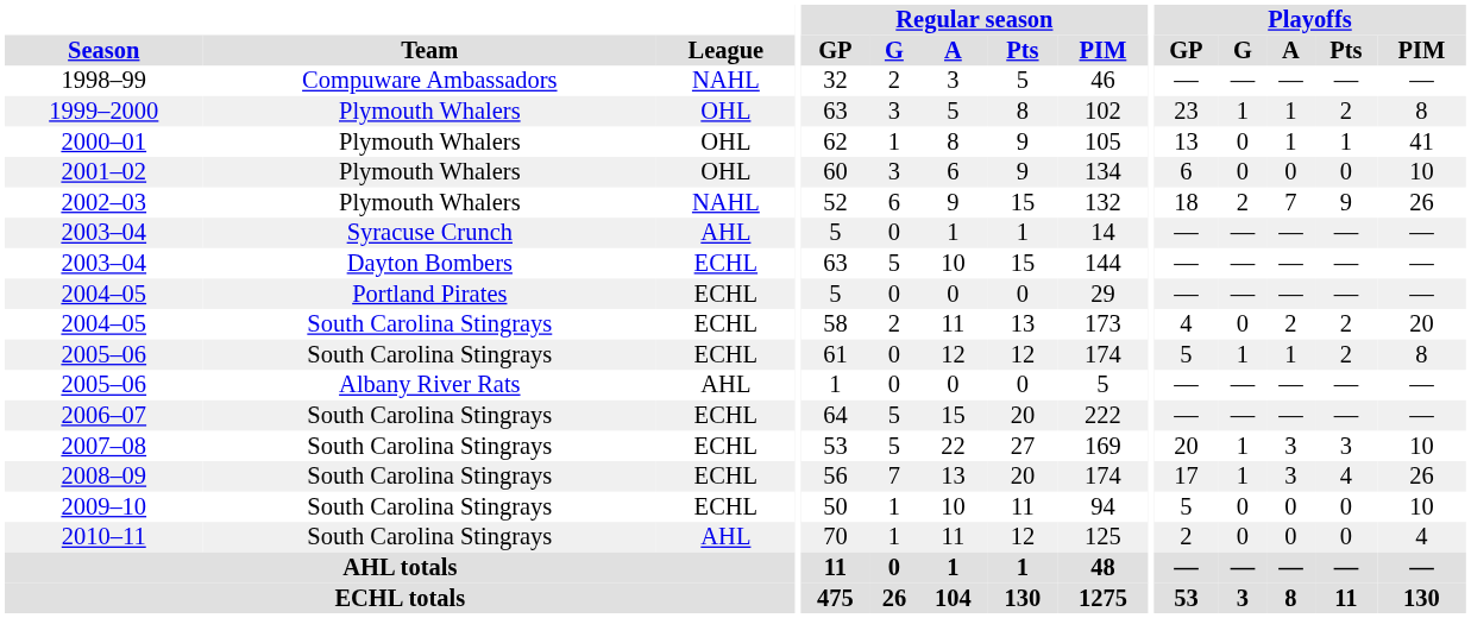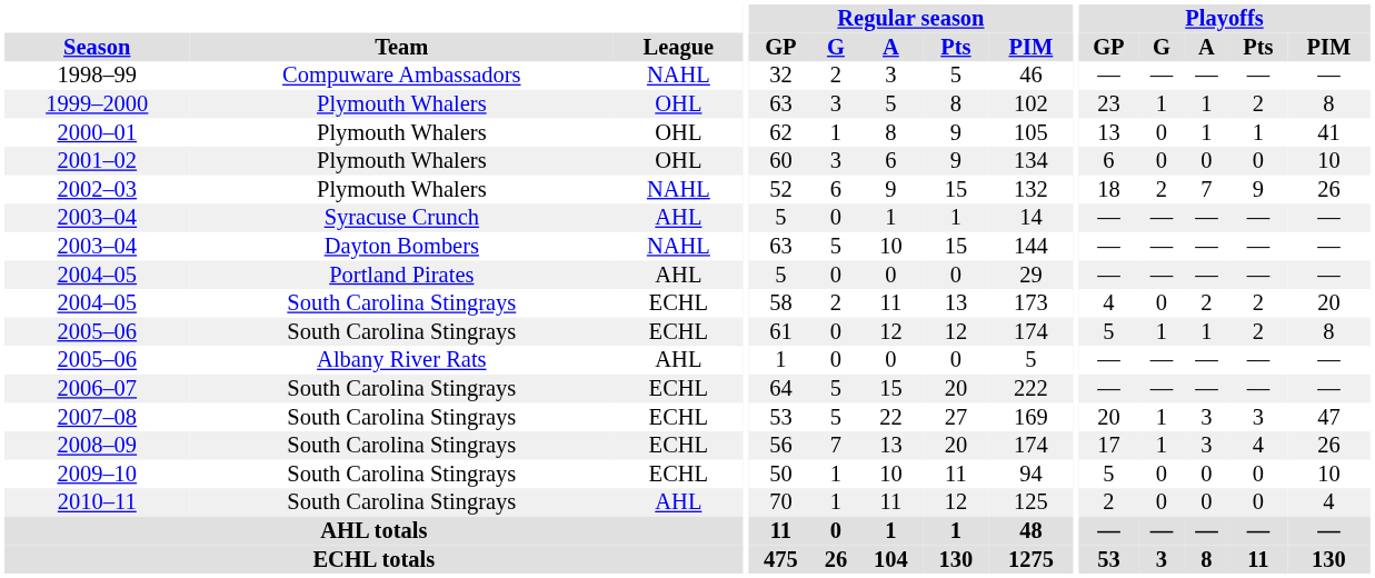2003–04 / Dayton Bombers | League: ECHL -> NAHL
2004–05 / Portland Pirates | League: ECHL -> AHL
2007–08 | Playoffs / PIM: 10 -> 47
